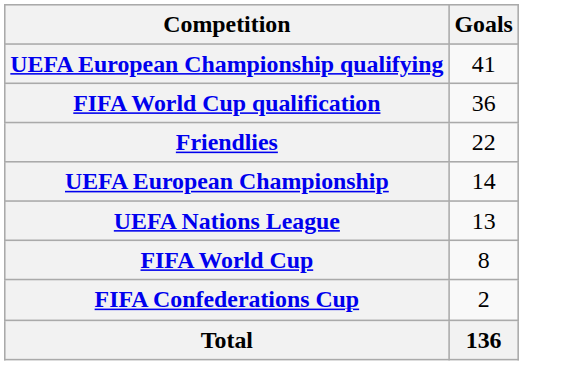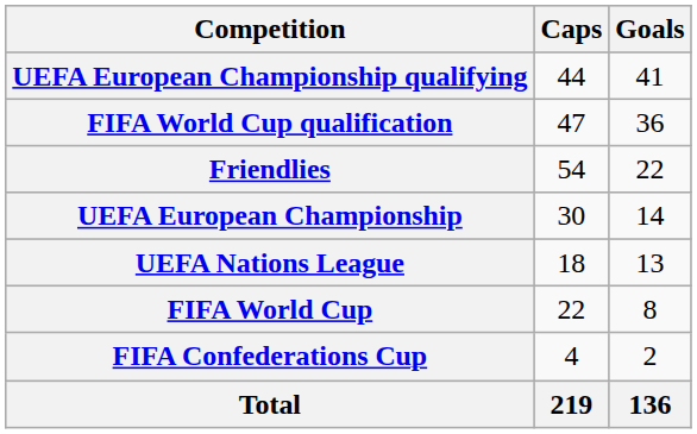+ column: Caps | 44 | 47 | 54 | 30 | 18 | 22 | 4 | 219
